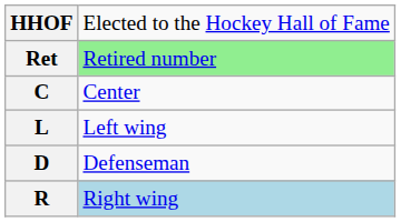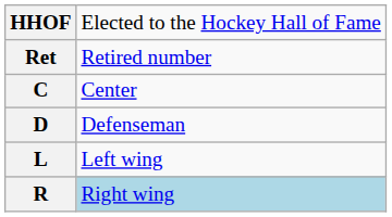Ret | column 2: lightgreen background -> no background
rows swapped: D <-> L
